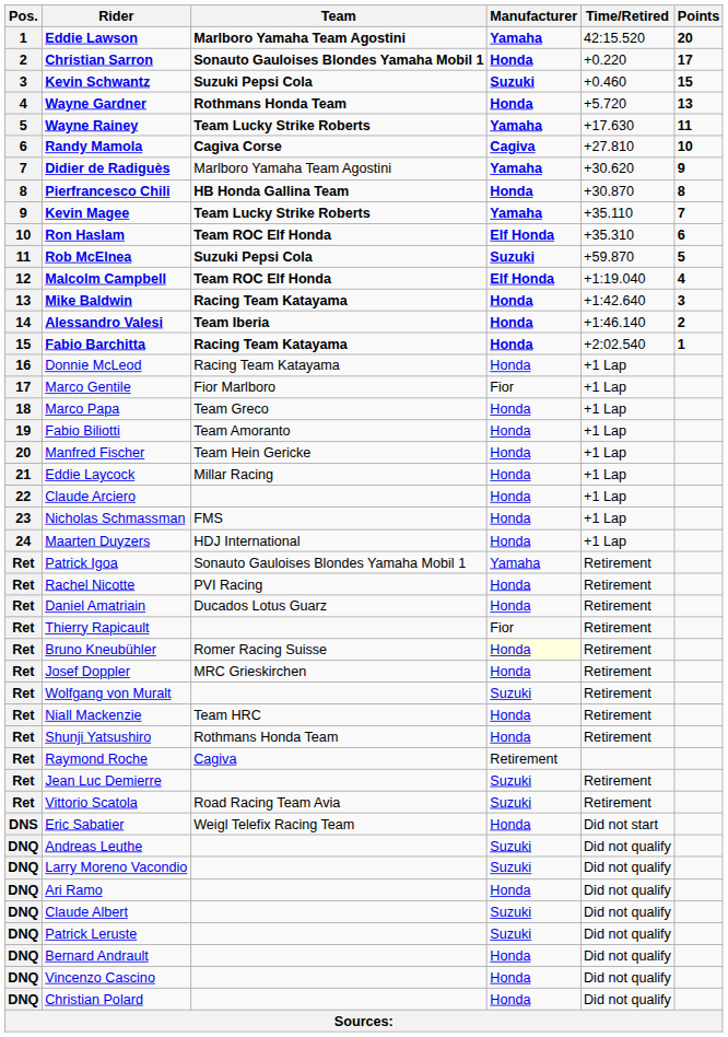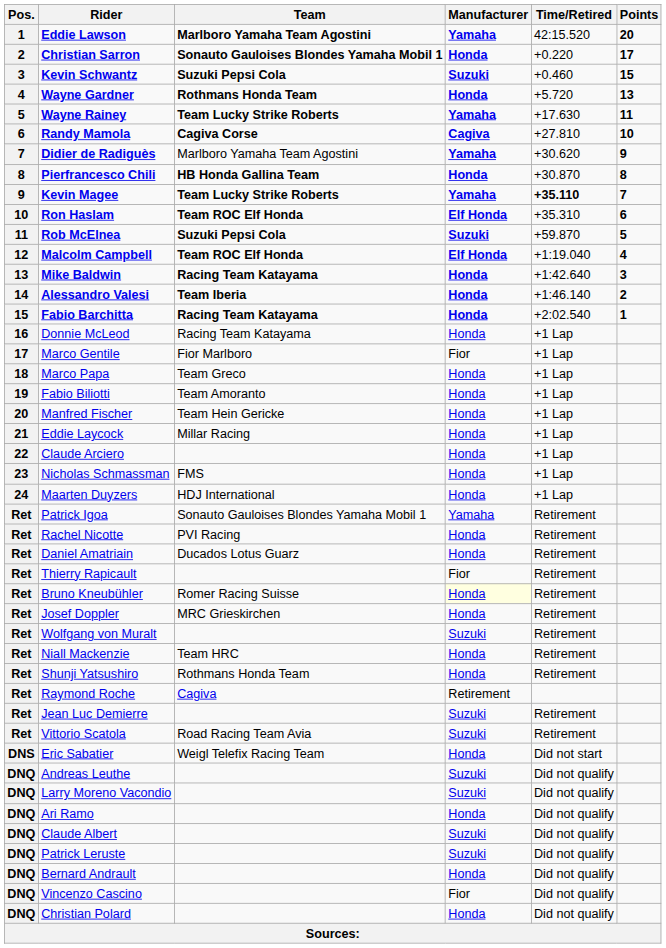Kevin Magee | Time/Retired: normal -> bold
Vincenzo Cascino | Manufacturer: Honda -> Fior
